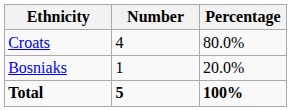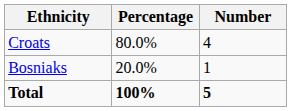columns swapped: Number <-> Percentage
